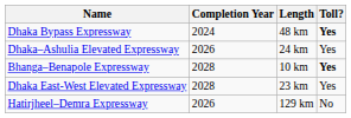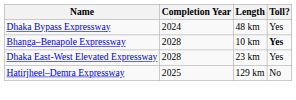Dhaka Bypass Expressway | Toll?: bold -> normal
- row: Dhaka–Ashulia Elevated Expressway | 2026 | 24 km | Yes
Hatirjheel–Demra Expressway | Completion Year: 2026 -> 2025
